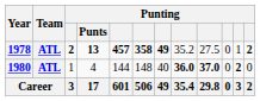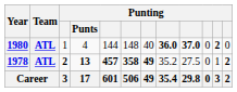rows swapped: 1978 <-> 1980
